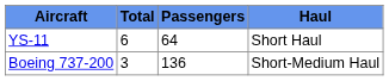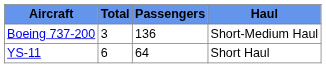rows swapped: YS-11 <-> Boeing 737-200
